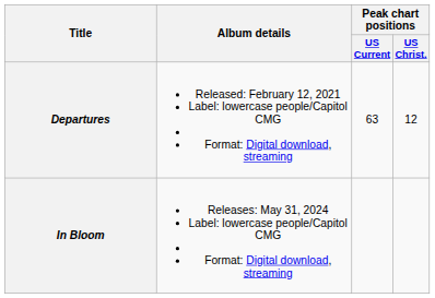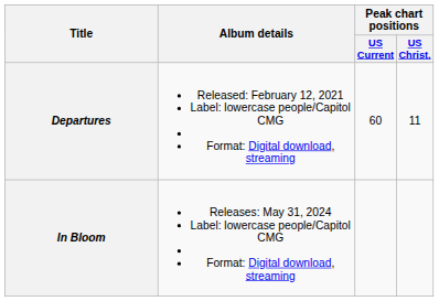Departures | Peak chart positions / US Current: 63 -> 60
Departures | Peak chart positions / US Christ.: 12 -> 11
